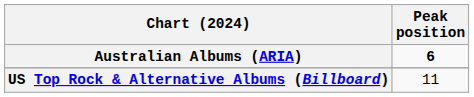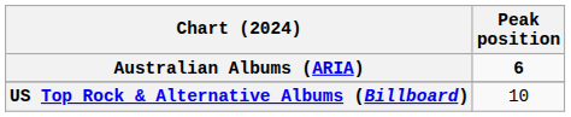US Top Rock & Alternative Albums (Billboard) | Peak position: 11 -> 10
